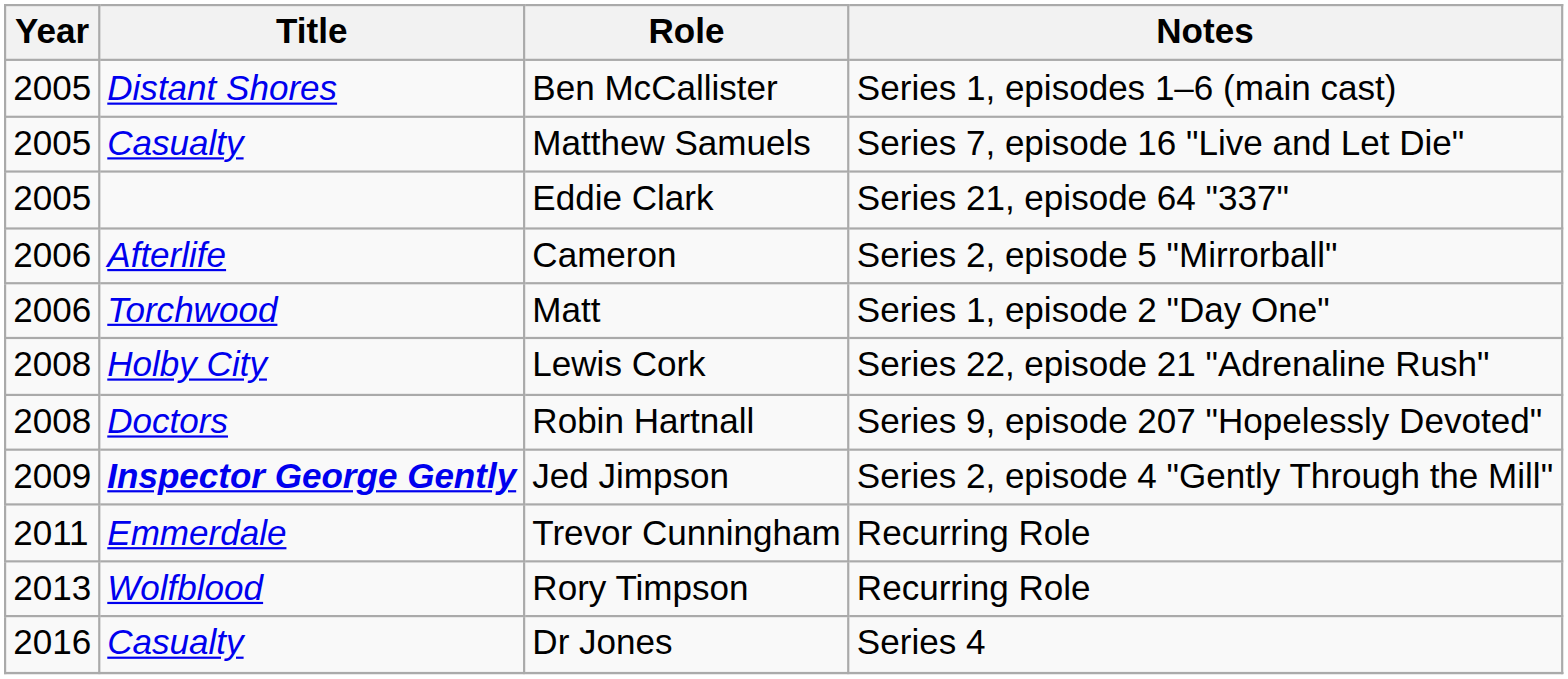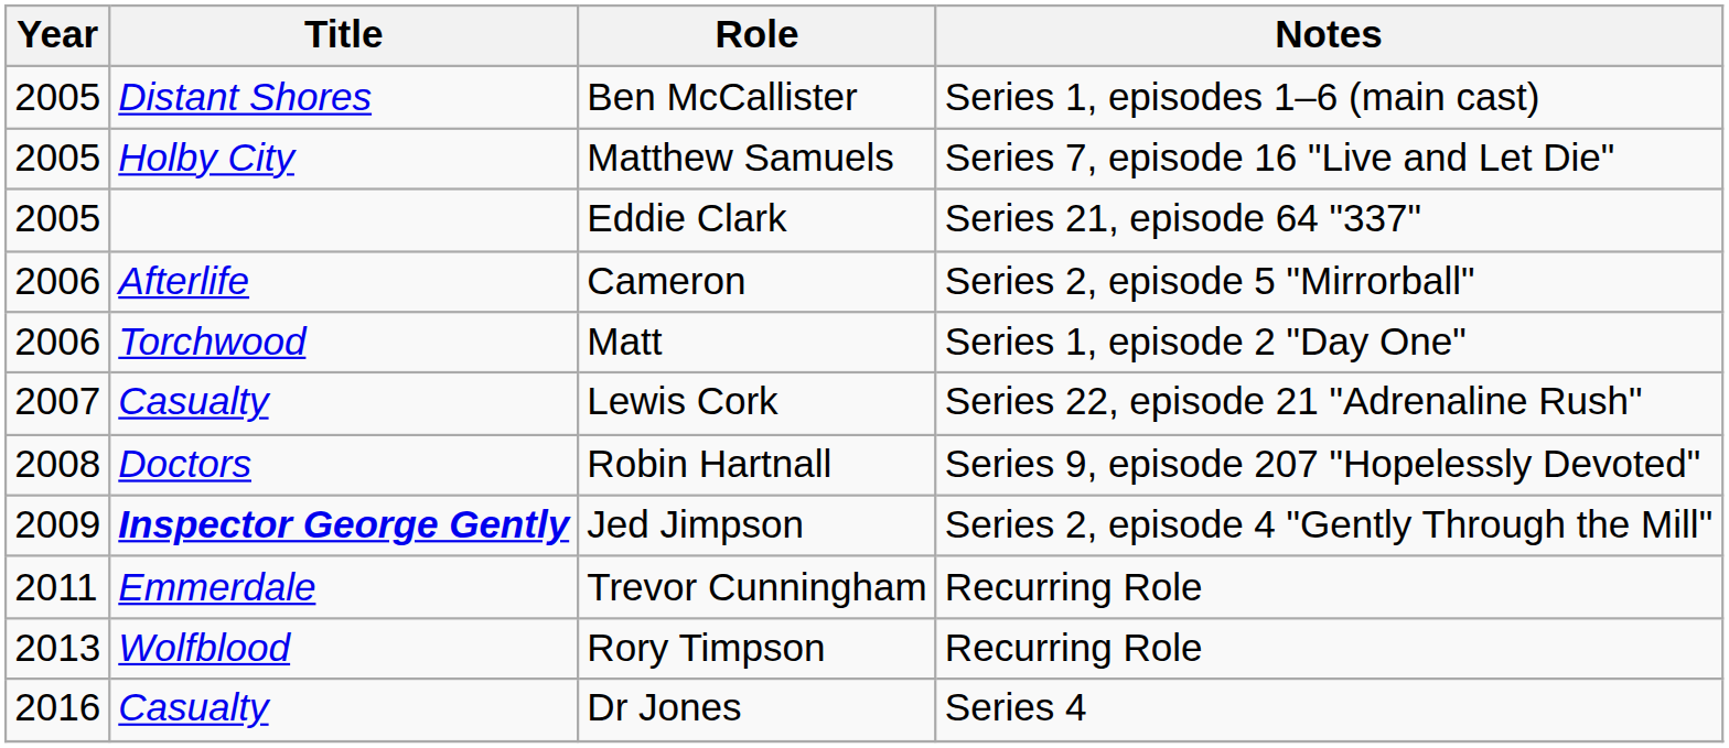Matthew Samuels | Title: Casualty -> Holby City
Lewis Cork | Year: 2008 -> 2007
Lewis Cork | Title: Holby City -> Casualty
